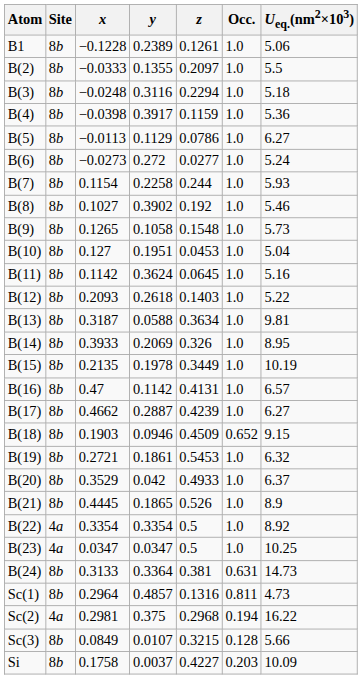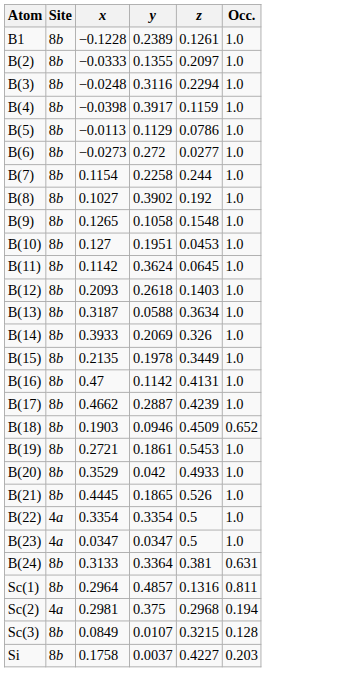- column: Ueq.(nm2×103) | 5.06 | 5.5 | 5.18 | 5.36 | 6.27 | 5.24 | 5.93 | 5.46 | 5.73 | 5.04 | 5.16 | 5.22 | 9.81 | 8.95 | 10.19 | 6.57 | 6.27 | 9.15 | 6.32 | 6.37 | 8.9 | 8.92 | 10.25 | 14.73 | 4.73 | 16.22 | 5.66 | 10.09
